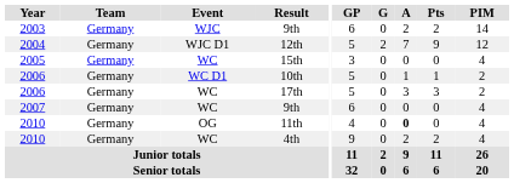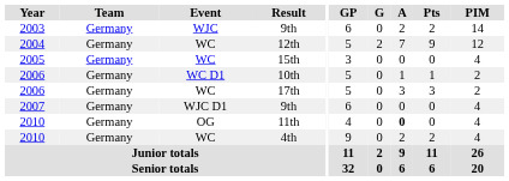12th | Event: WJC D1 -> WC
2007 / 9th | Event: WC -> WJC D1
